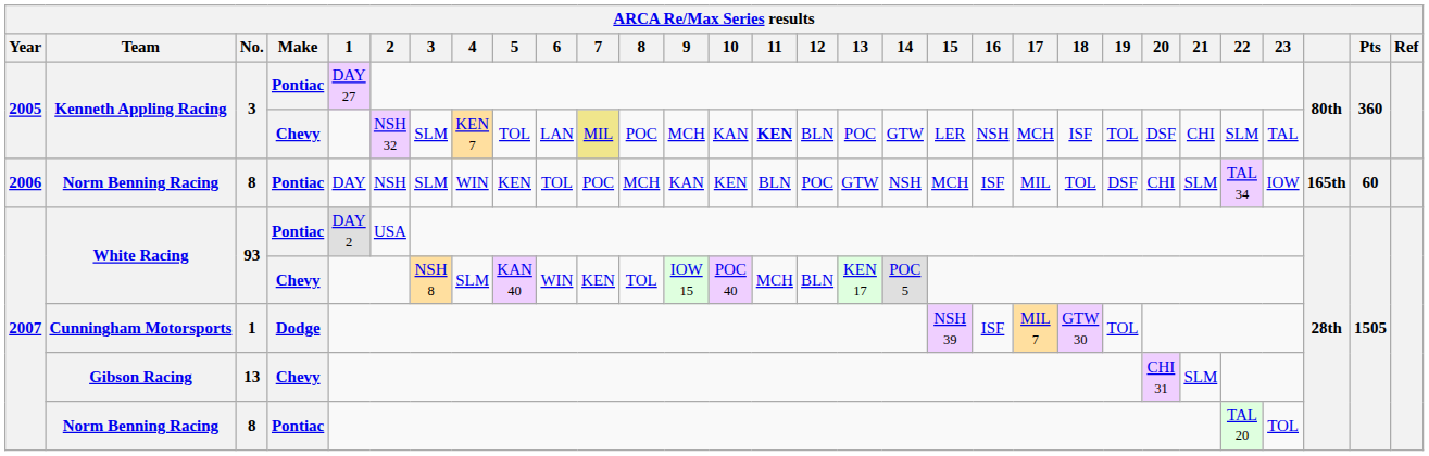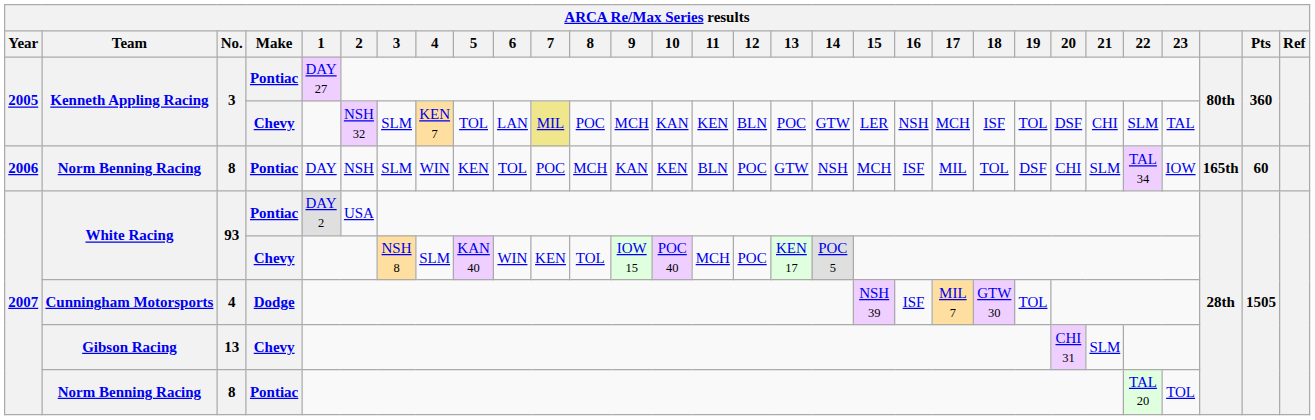Kenneth Appling Racing / Chevy | 11: bold -> normal
White Racing / Chevy | 12: BLN -> POC
Cunningham Motorsports | No.: 1 -> 4
